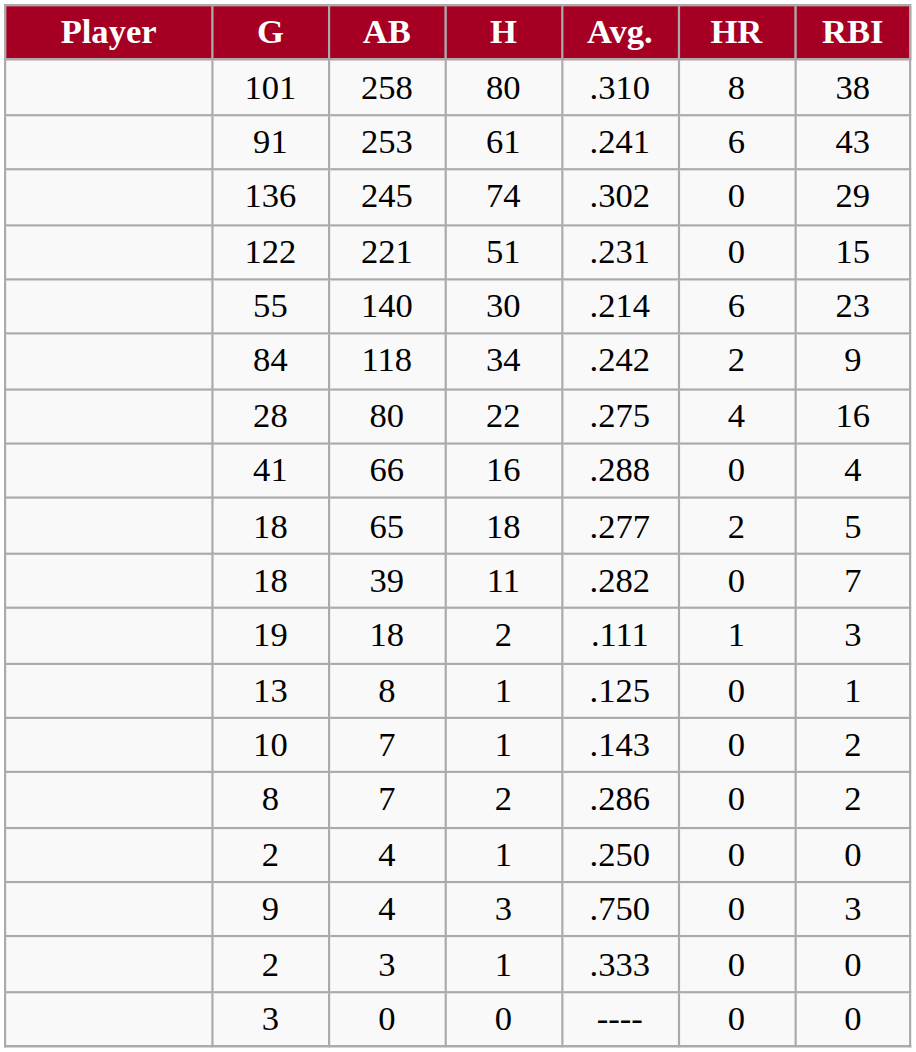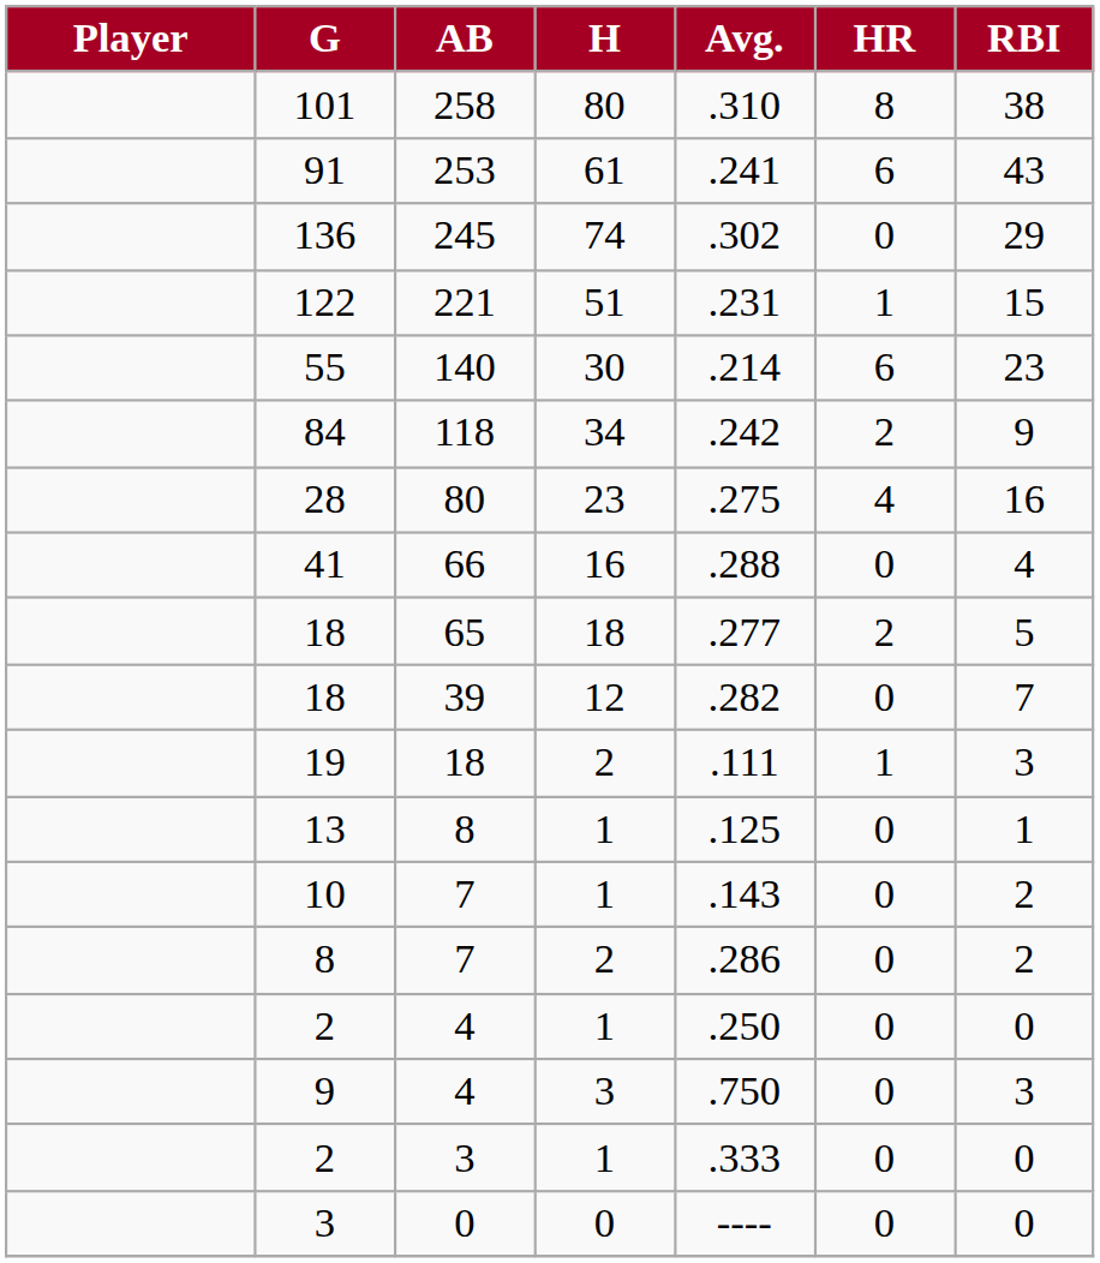122 | HR: 0 -> 1
28 | H: 22 -> 23
18 / 39 | H: 11 -> 12
